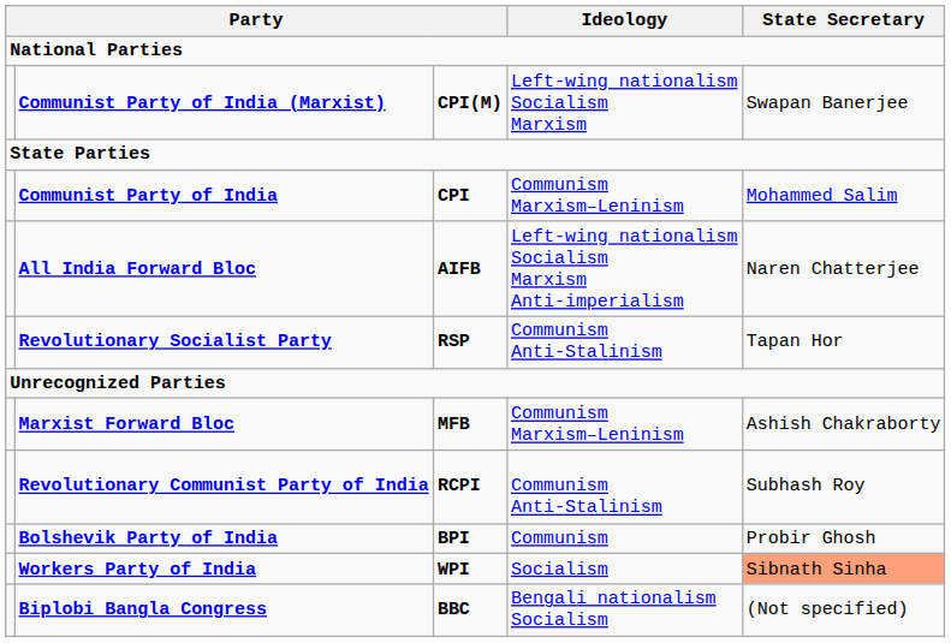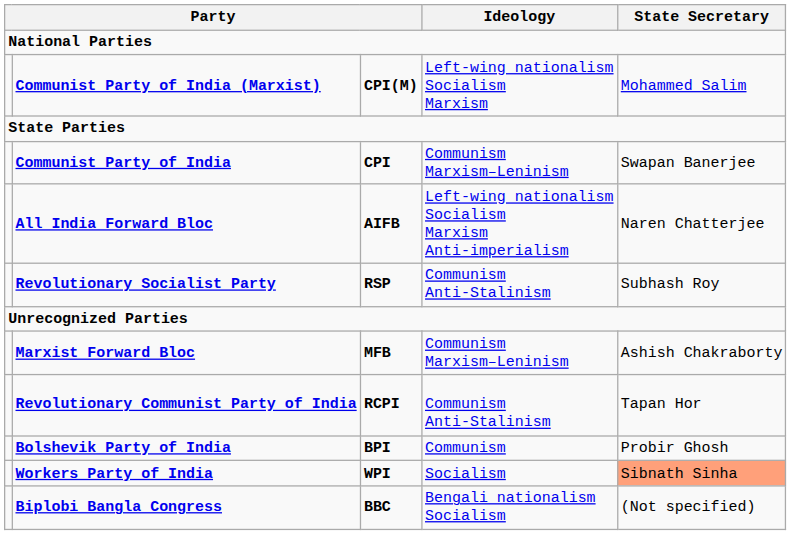Communist Party of India (Marxist) | State Secretary: Swapan Banerjee -> Mohammed Salim
Communist Party of India | State Secretary: Mohammed Salim -> Swapan Banerjee
Revolutionary Socialist Party | State Secretary: Tapan Hor -> Subhash Roy
Revolutionary Communist Party of India | State Secretary: Subhash Roy -> Tapan Hor
